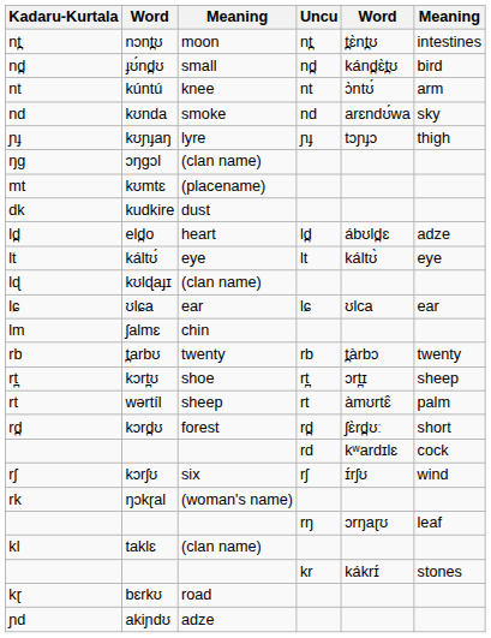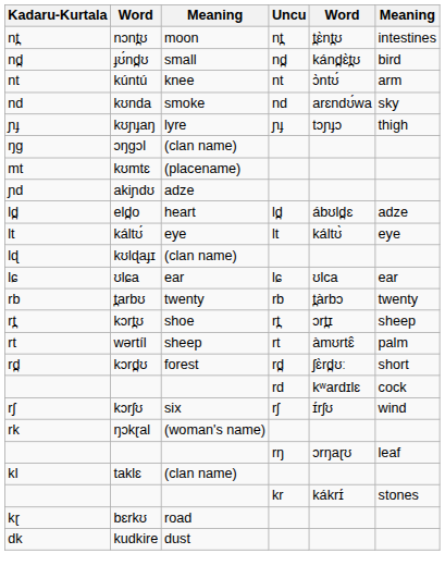rows swapped: ɲd <-> dk
- row: lm | ʃalmɛ | chin
